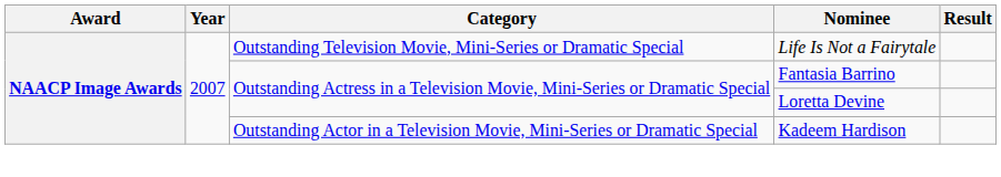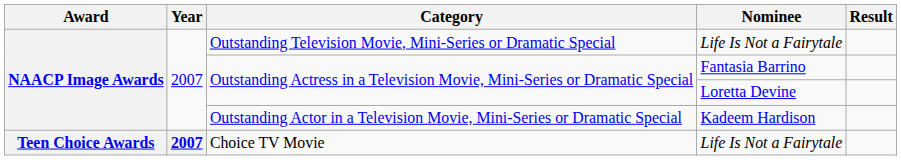+ row: Teen Choice Awards | 2007 | Choice TV Movie | Life Is Not a Fairytale
